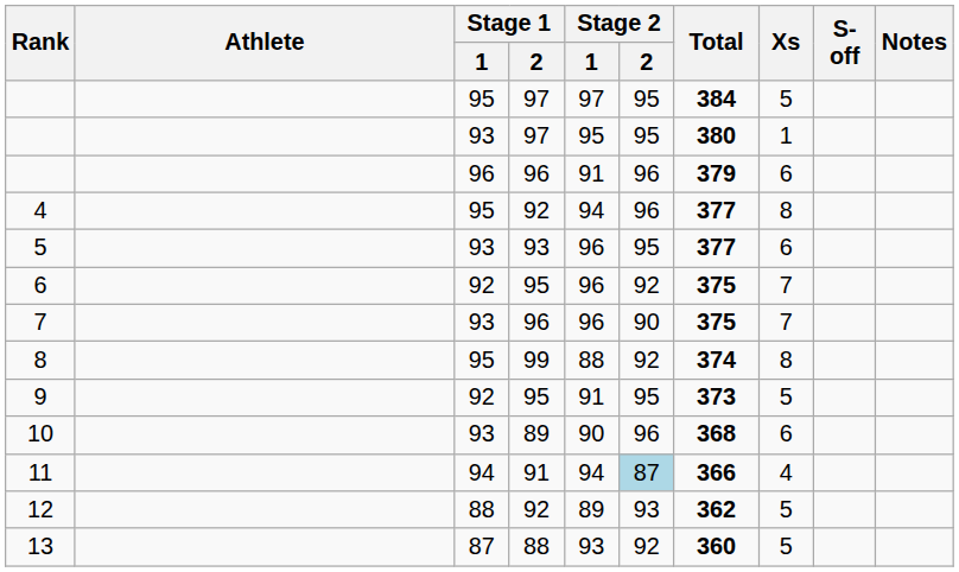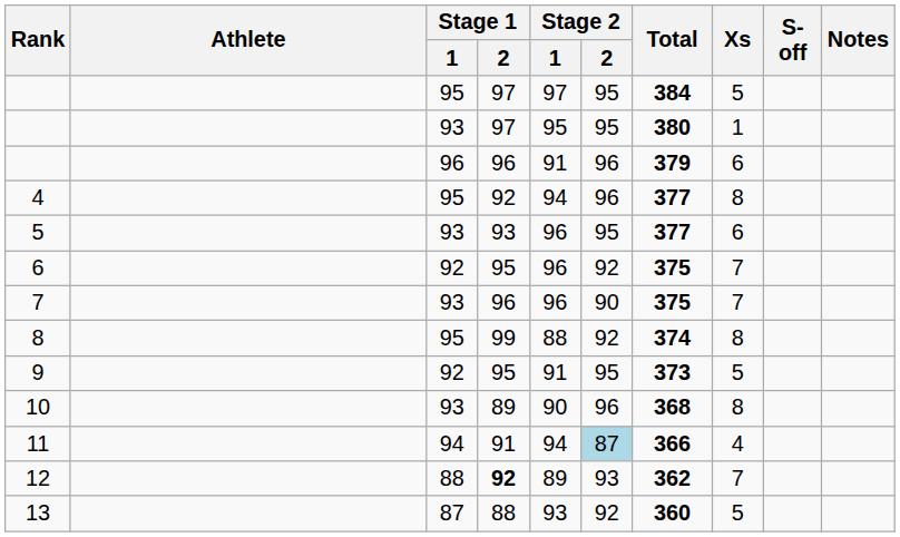10 | Xs: 6 -> 8
12 | Stage 1 / 2: normal -> bold
12 | Xs: 5 -> 7
